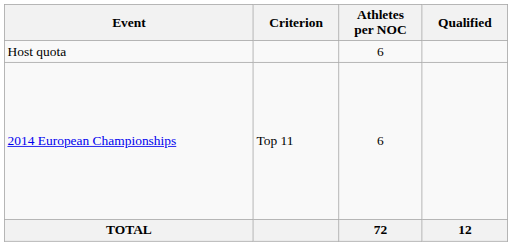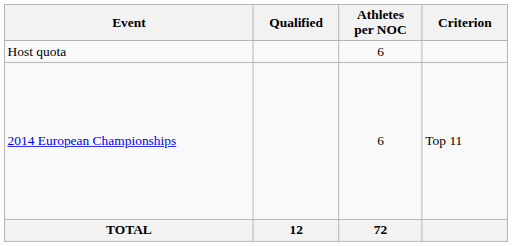columns swapped: Criterion <-> Qualified
